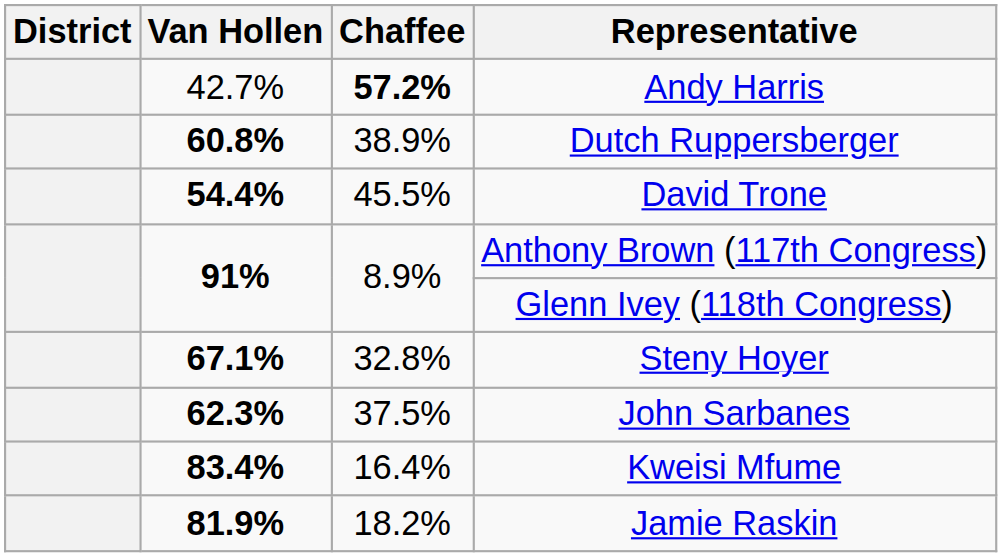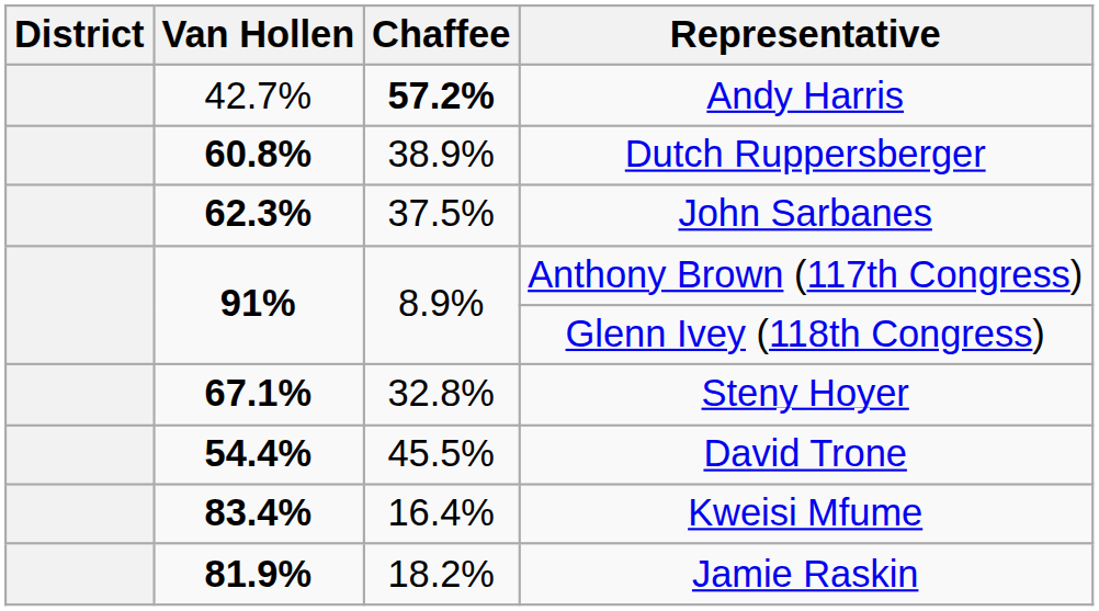rows swapped: John Sarbanes <-> David Trone
